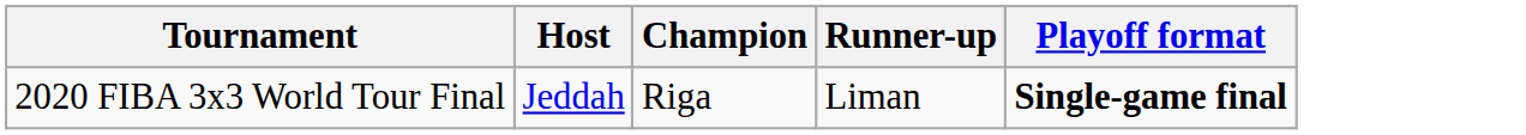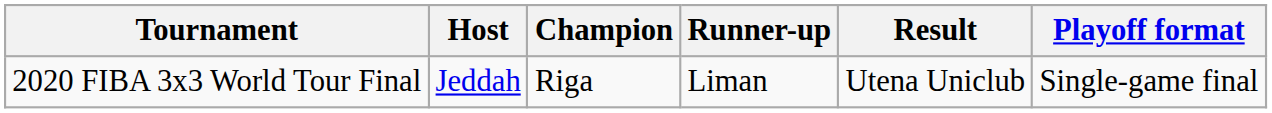+ column: Result | Utena Uniclub
2020 FIBA 3x3 World Tour Final | Playoff format: bold -> normal
